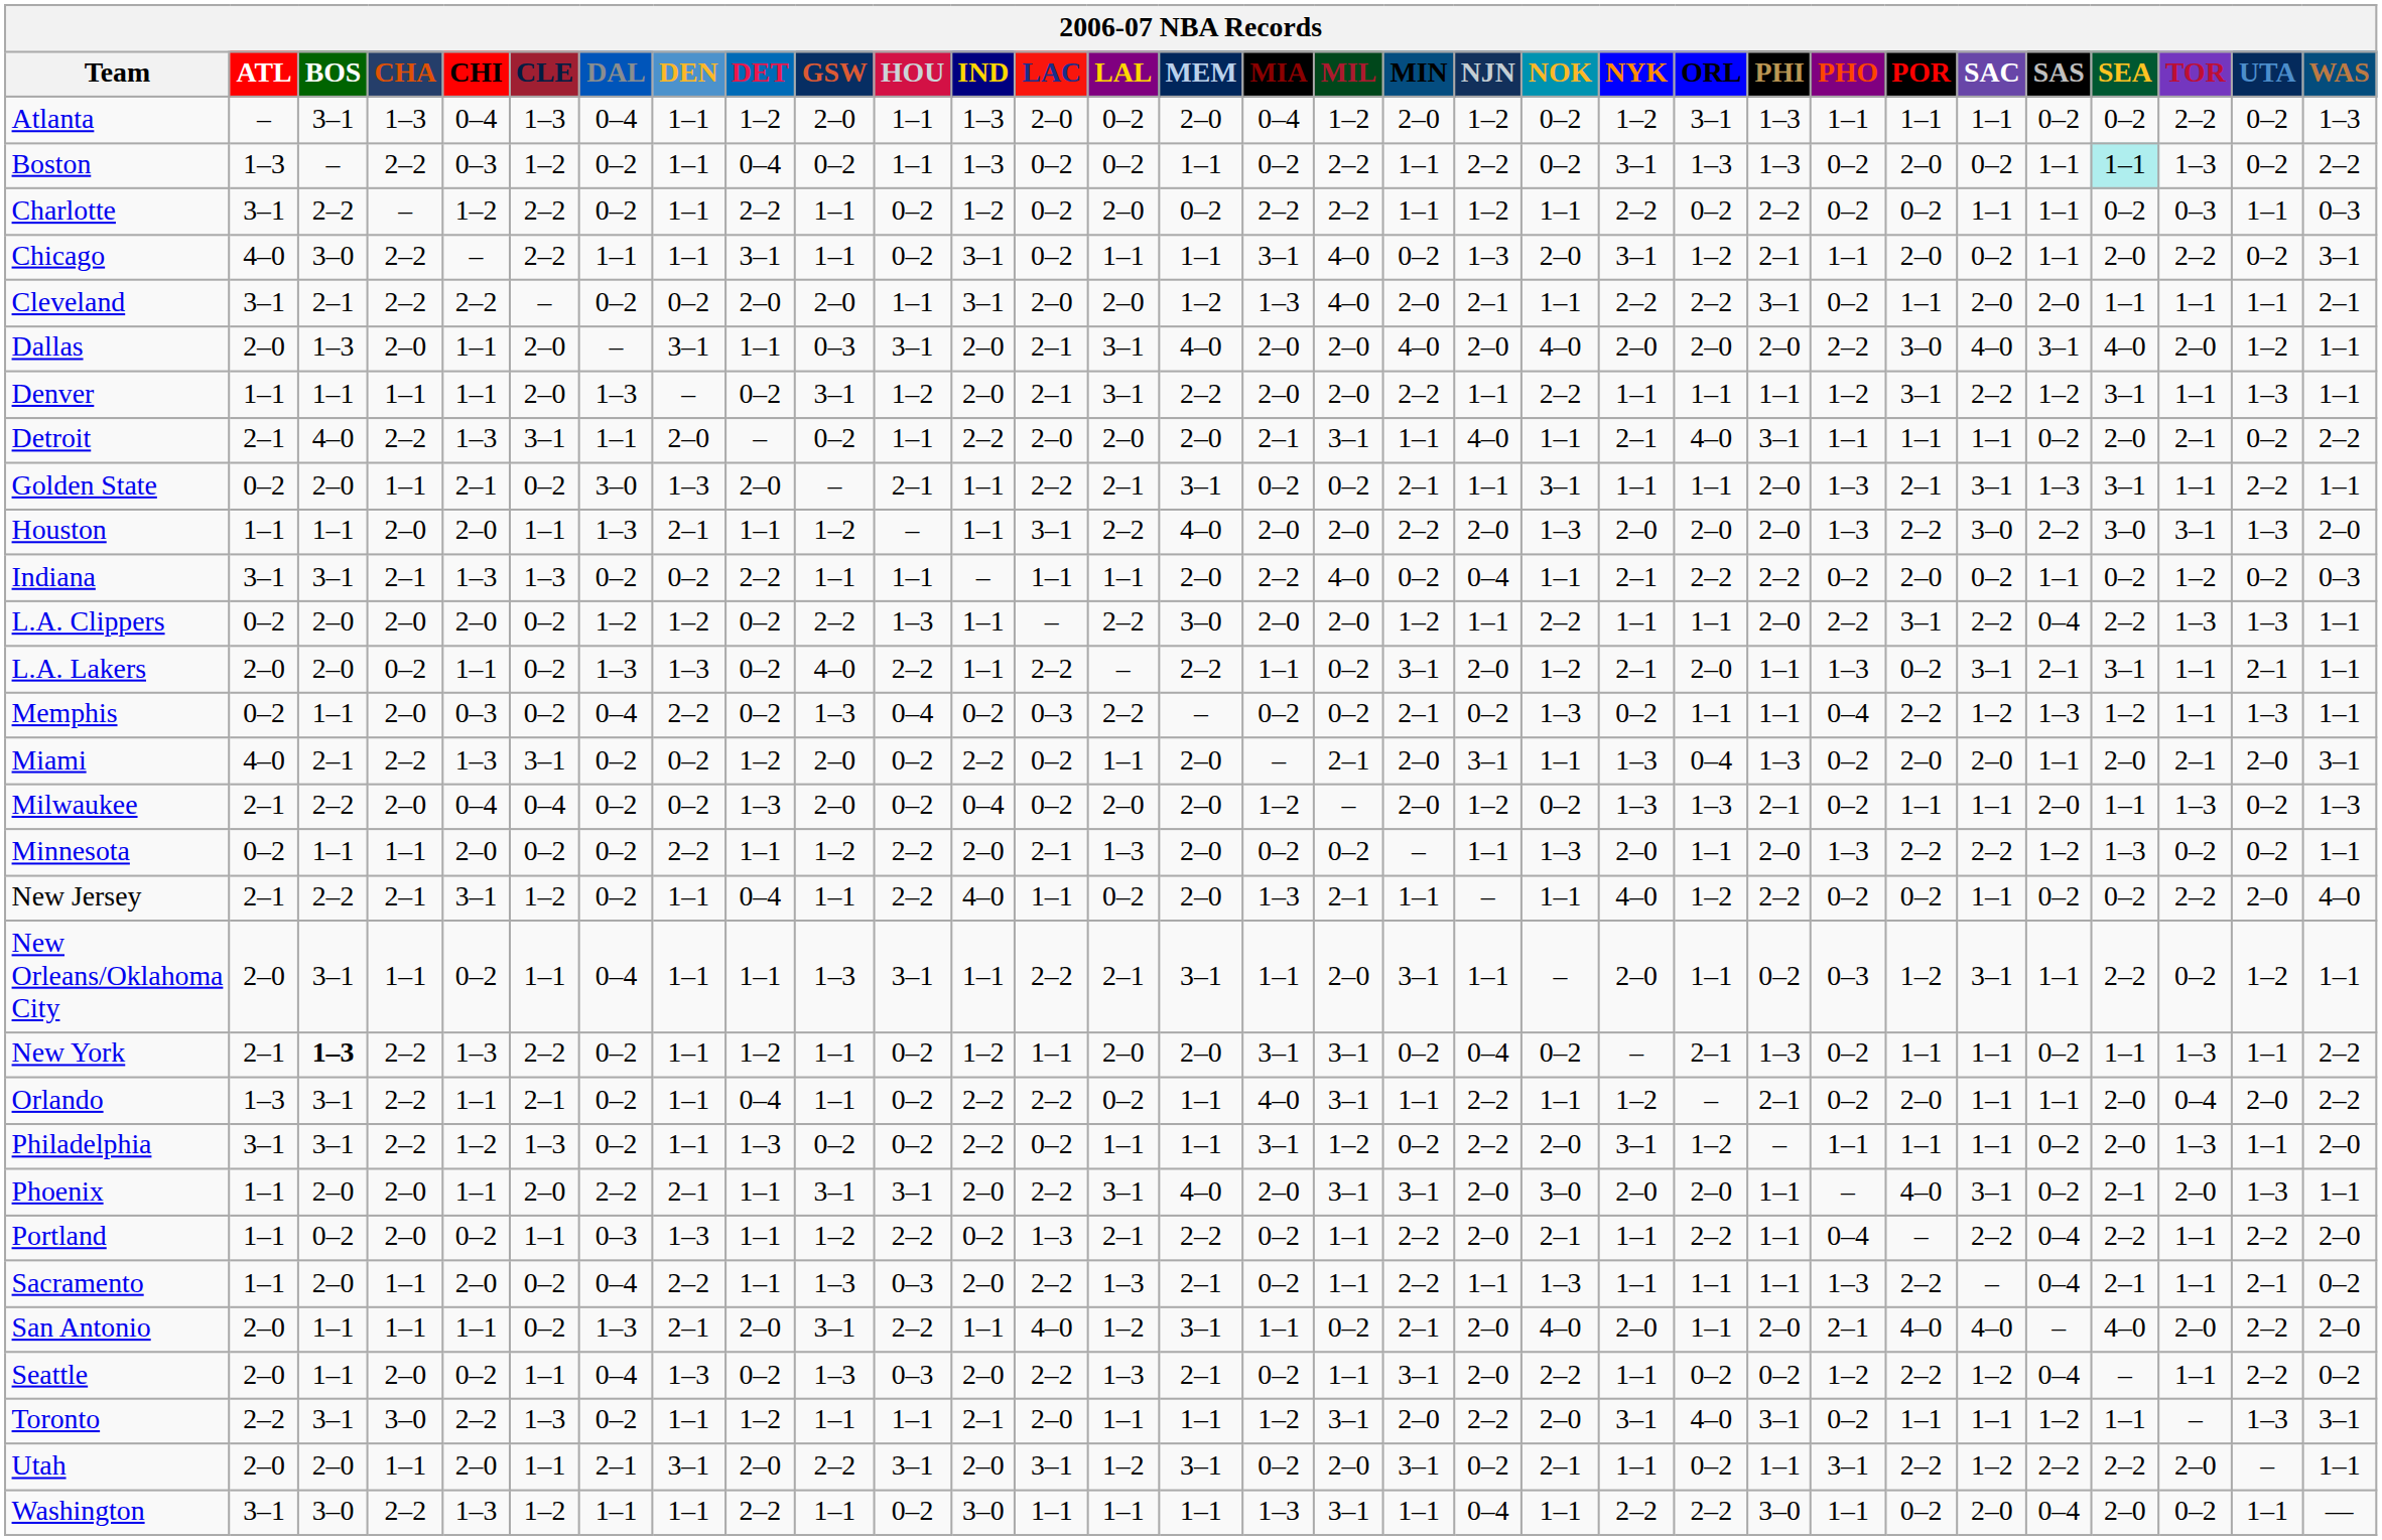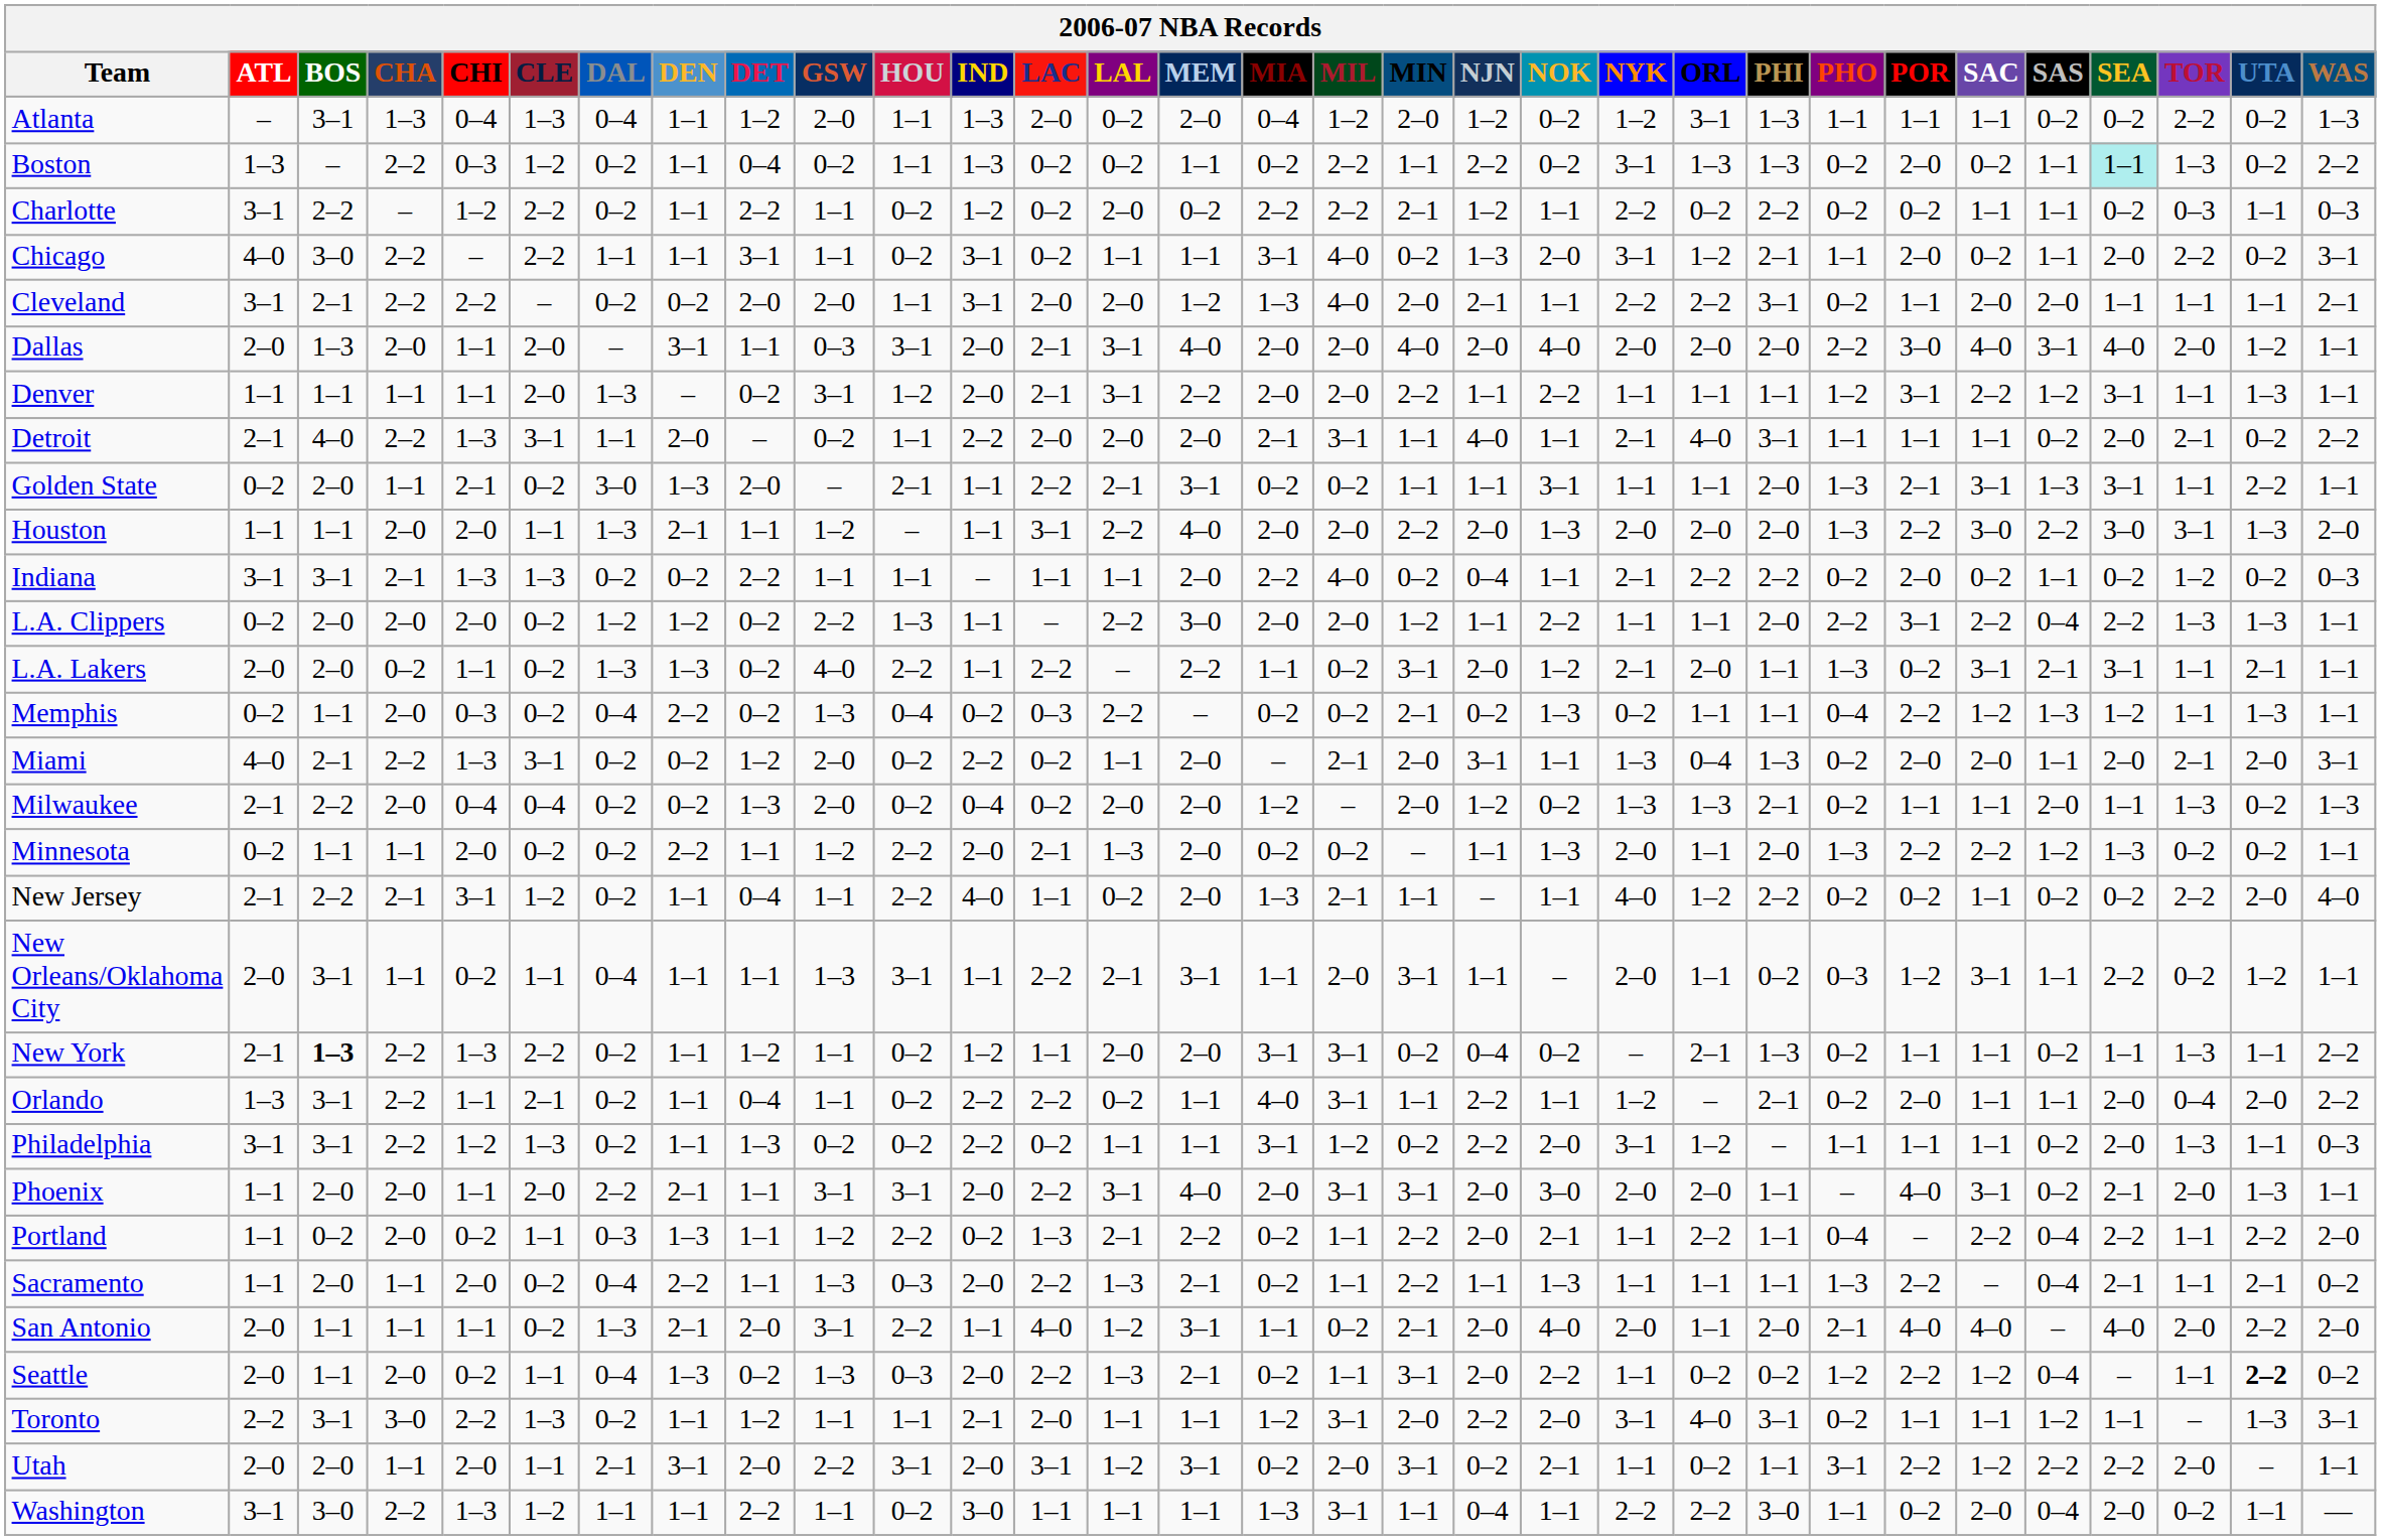Charlotte | MIN: 1–1 -> 2–1
Golden State | MIN: 2–1 -> 1–1
Philadelphia | WAS: 2–0 -> 0–3
Seattle | UTA: normal -> bold
